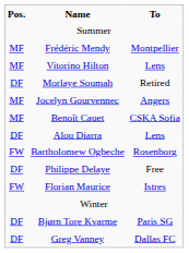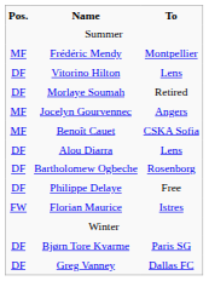Vitorino Hilton | Pos.: MF -> DF
Bartholomew Ogbeche | Pos.: FW -> DF
